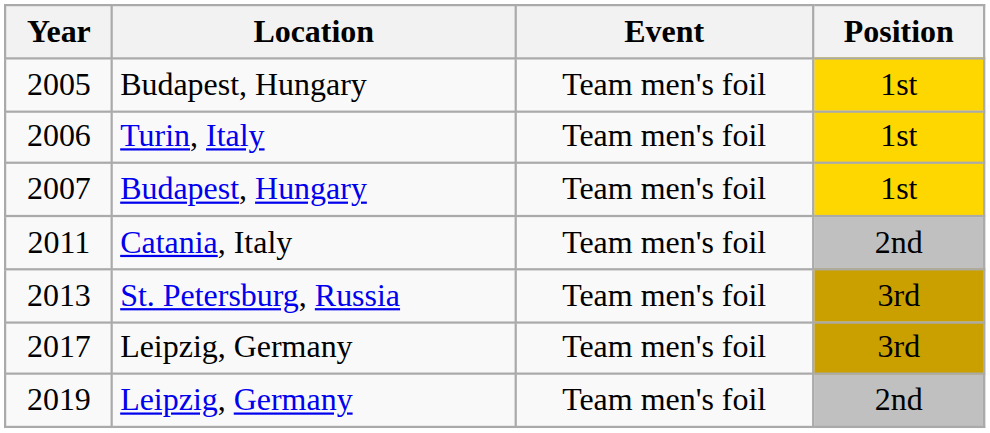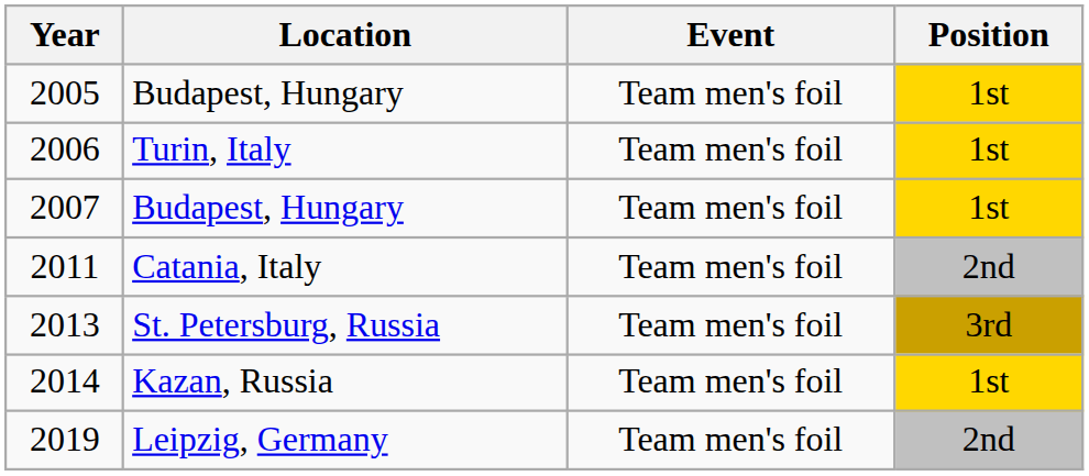+ row: 2014 | Kazan, Russia | Team men's foil | 1st
- row: 2017 | Leipzig, Germany | Team men's foil | 3rd
